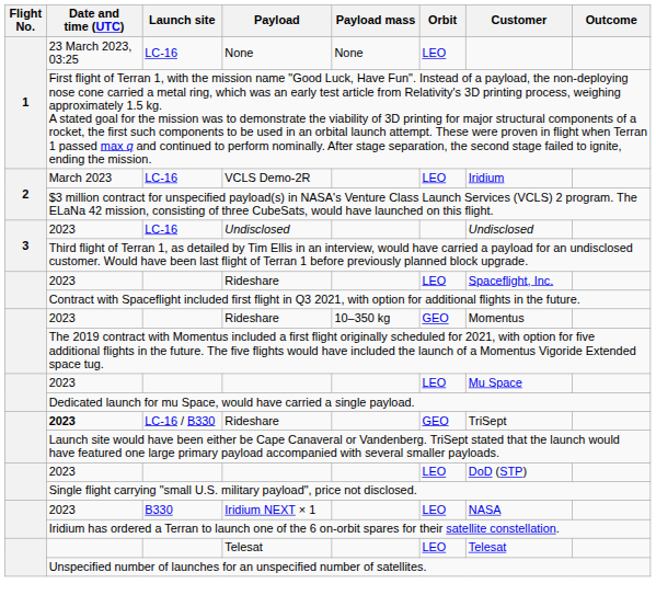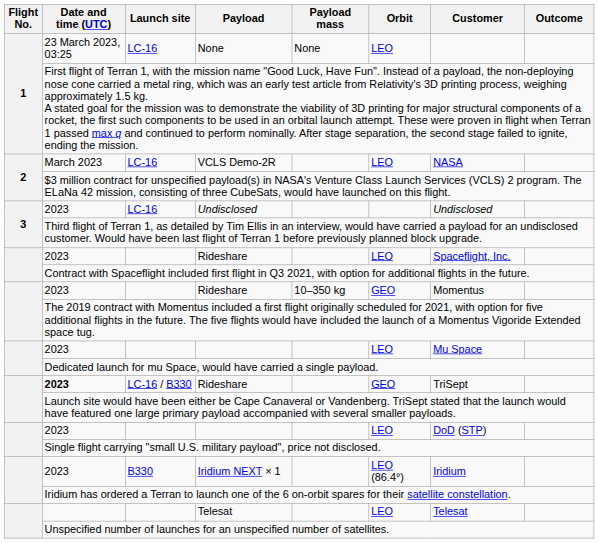VCLS Demo-2R | Customer: Iridium -> NASA
Iridium NEXT × 1 | Orbit: LEO -> LEO (86.4°)
Iridium NEXT × 1 | Customer: NASA -> Iridium
